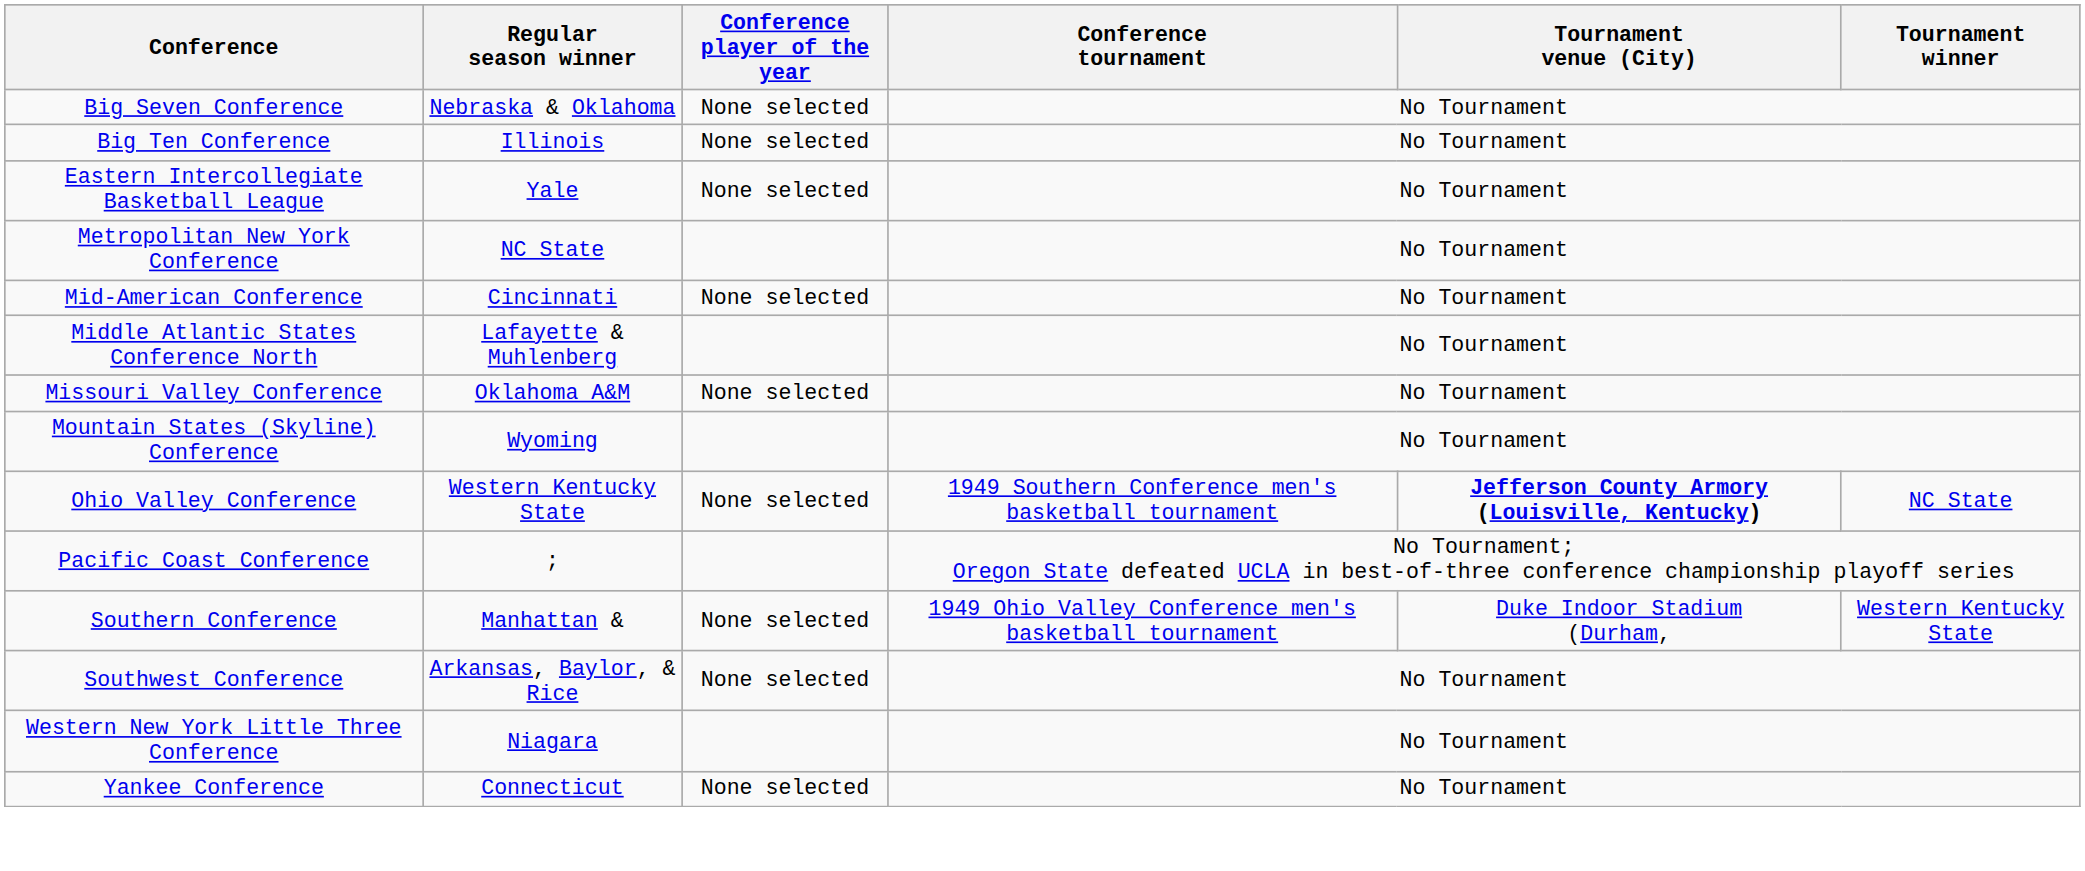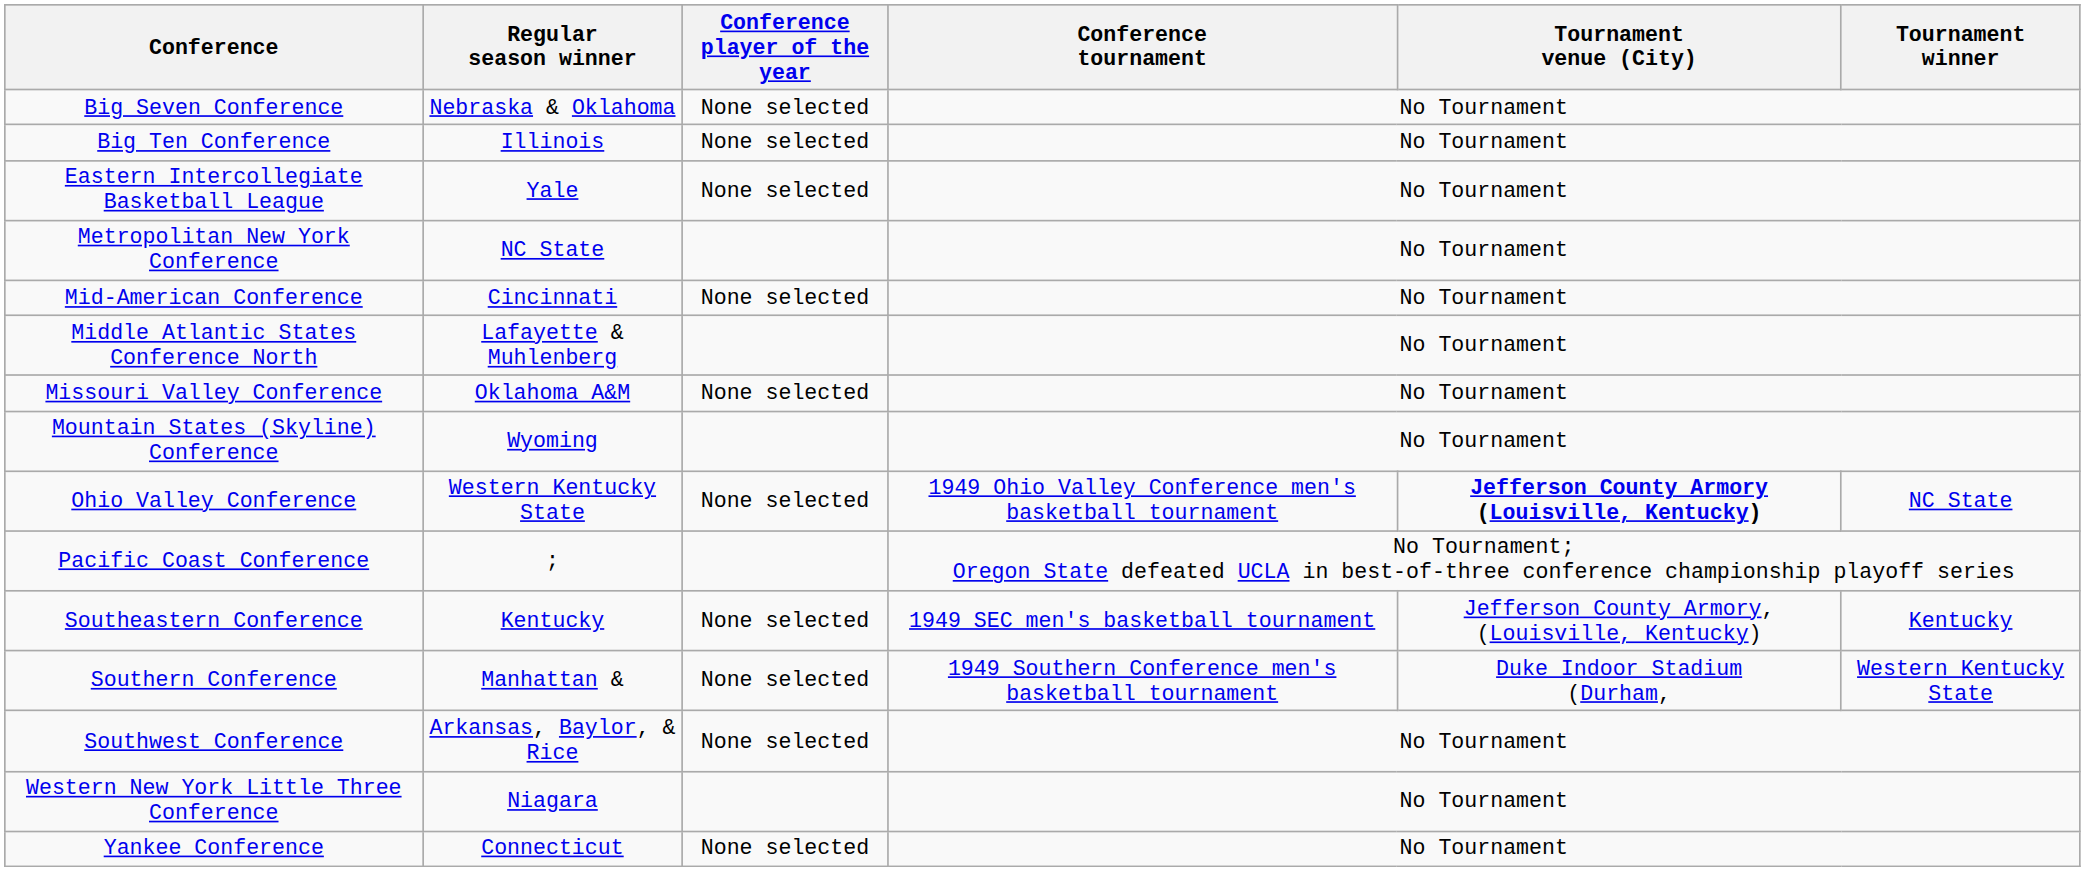Ohio Valley Conference | Conference tournament: 1949 Southern Conference men's basketball tournament -> 1949 Ohio Valley Conference men's basketball tournament
+ row: Southeastern Conference | Kentucky | None selected | 1949 SEC men's basketball tournament | Jefferson County Armory, (Louisville, Kentucky) | Kentucky
Southern Conference | Conference tournament: 1949 Ohio Valley Conference men's basketball tournament -> 1949 Southern Conference men's basketball tournament
